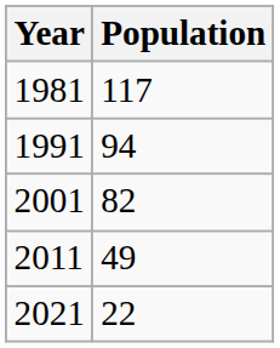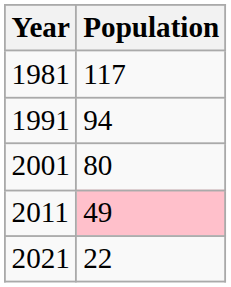2001 | Population: 82 -> 80
2011 | Population: no background -> pink background
